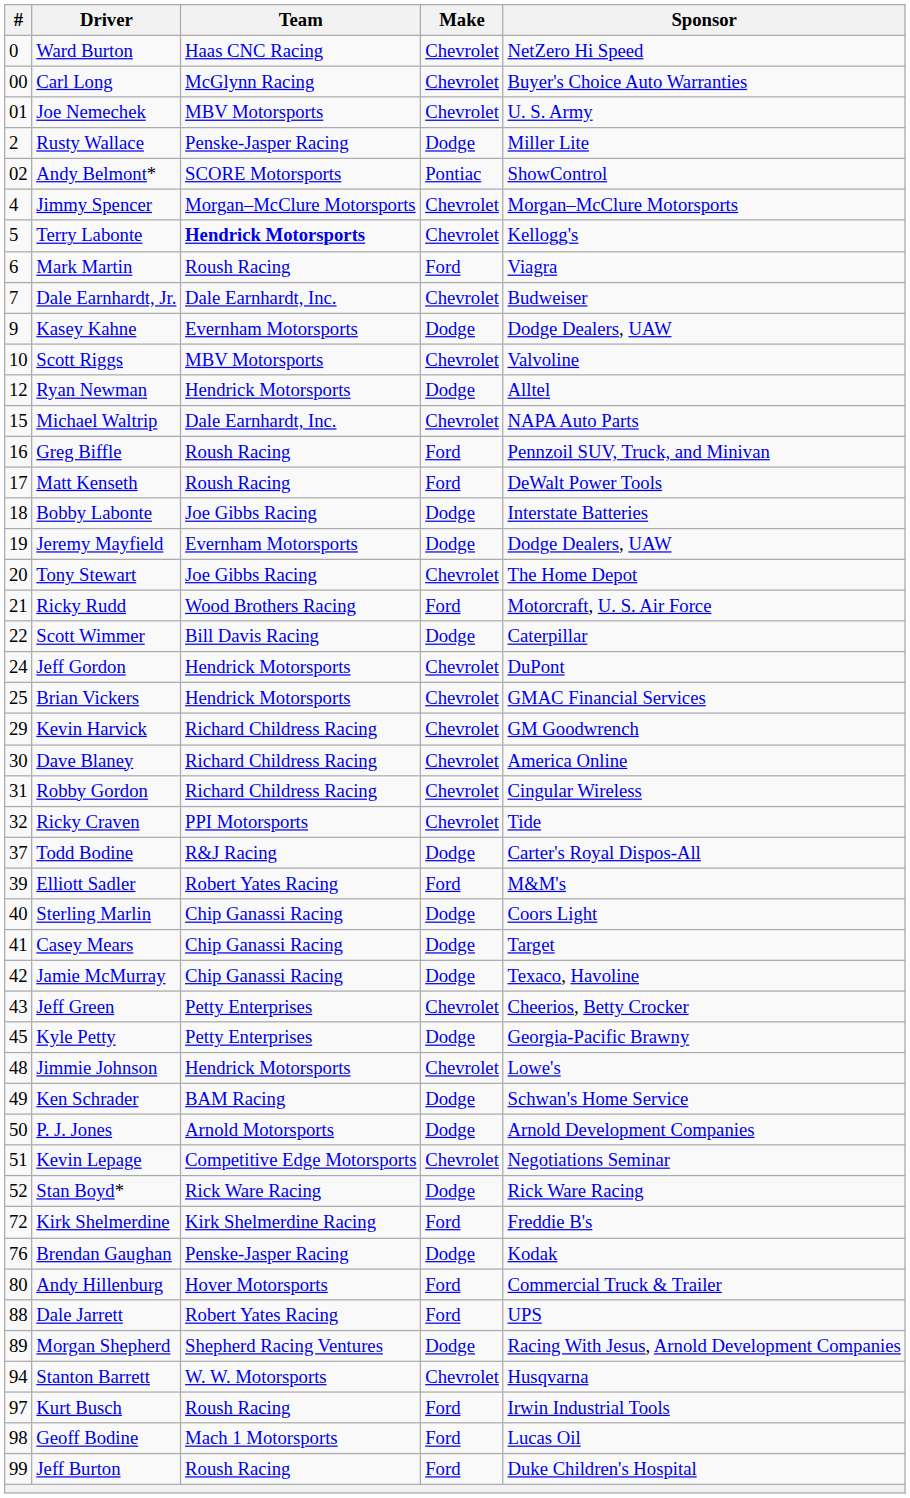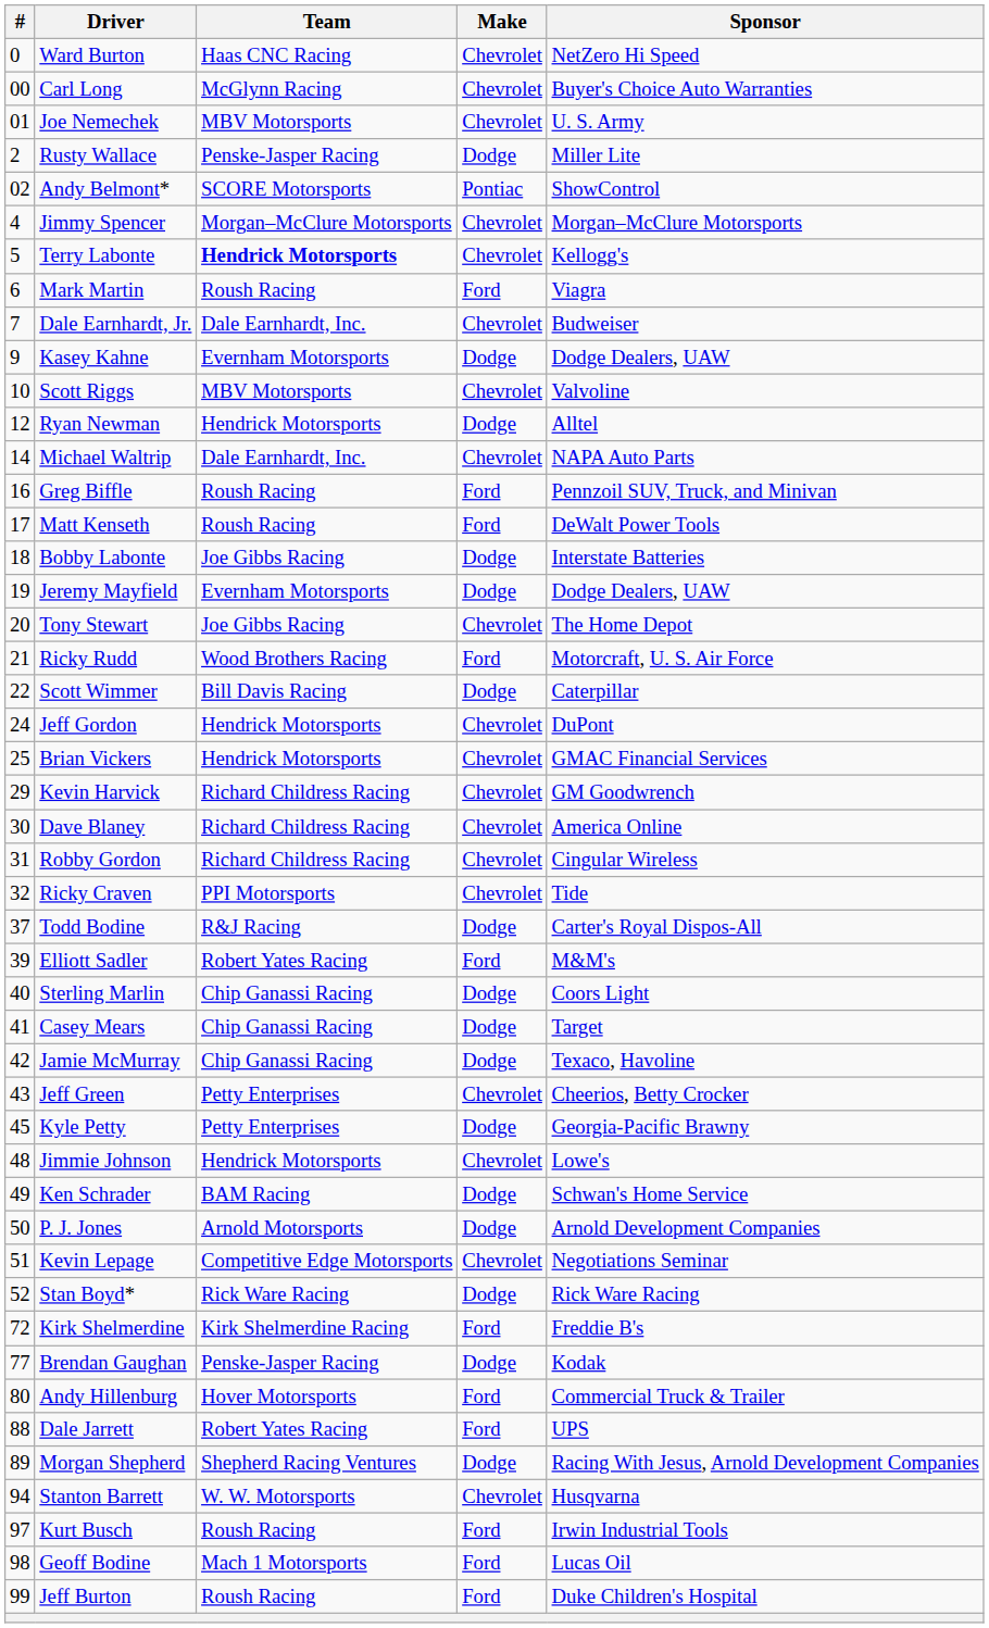Michael Waltrip | #: 15 -> 14
Brendan Gaughan | #: 76 -> 77
